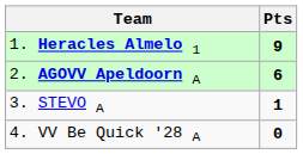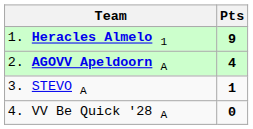2. AGOVV Apeldoorn A | Pts: 6 -> 4
